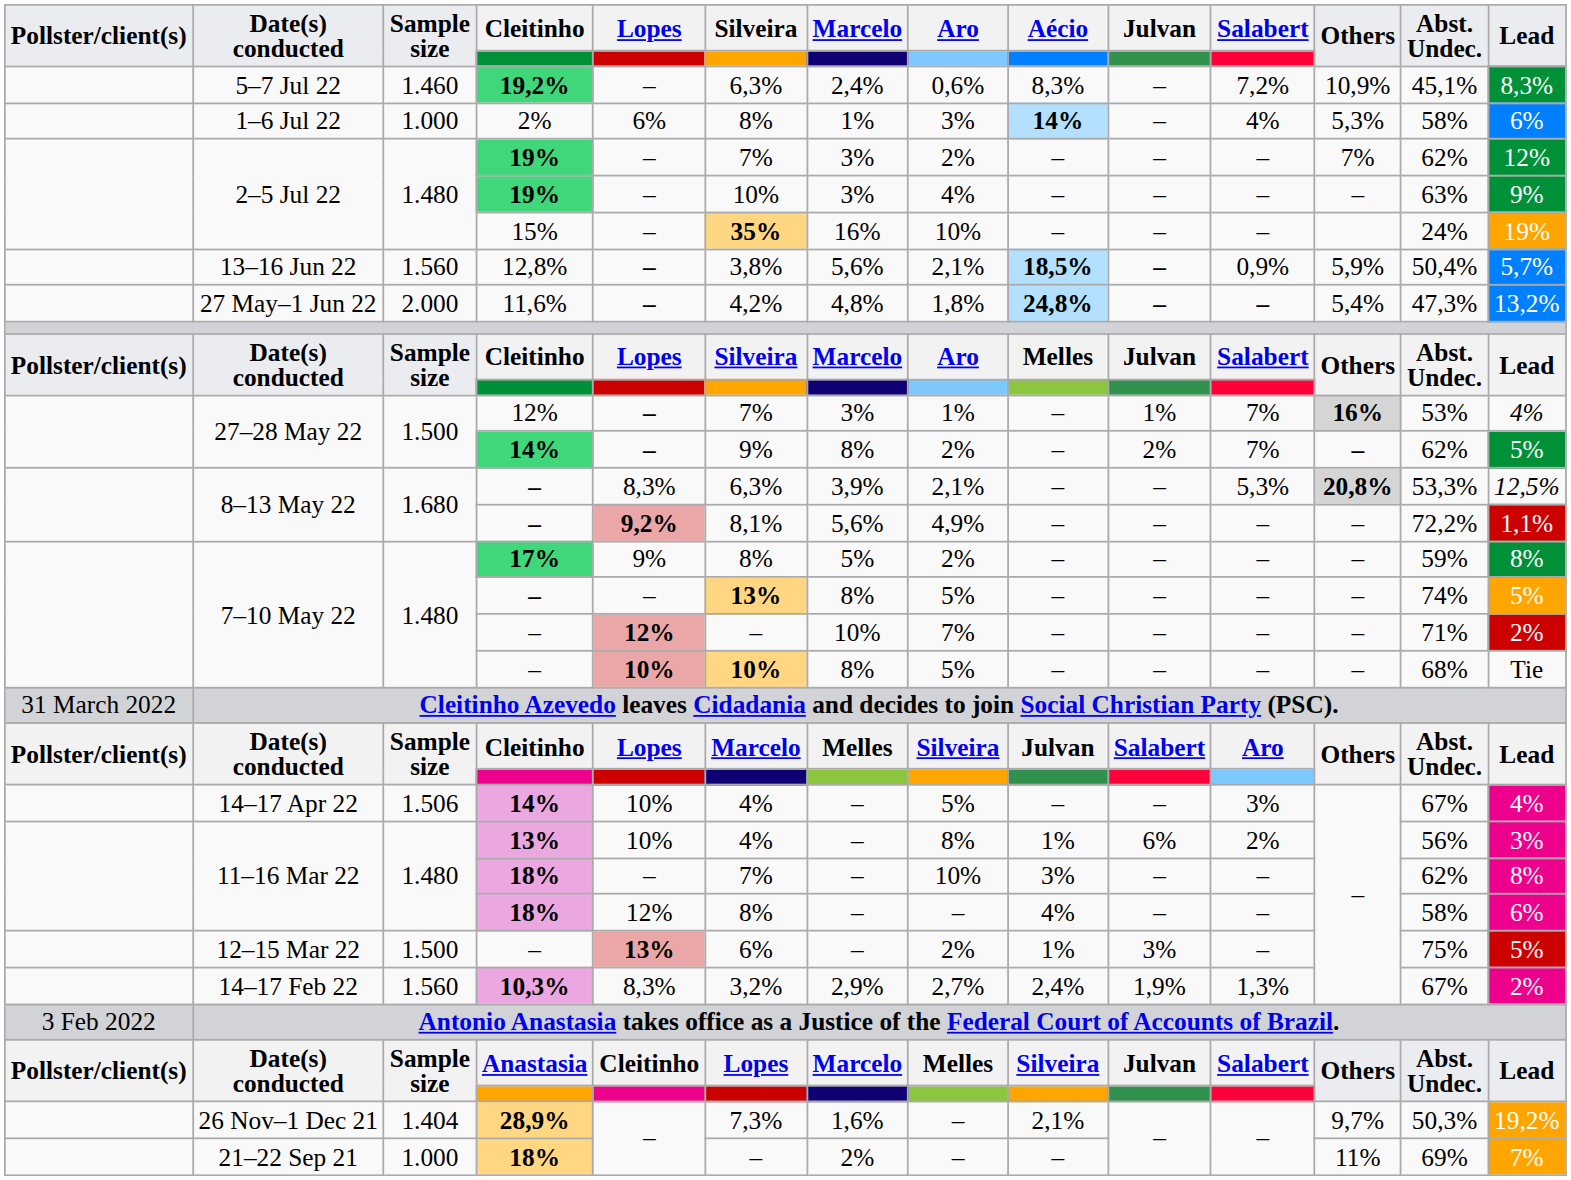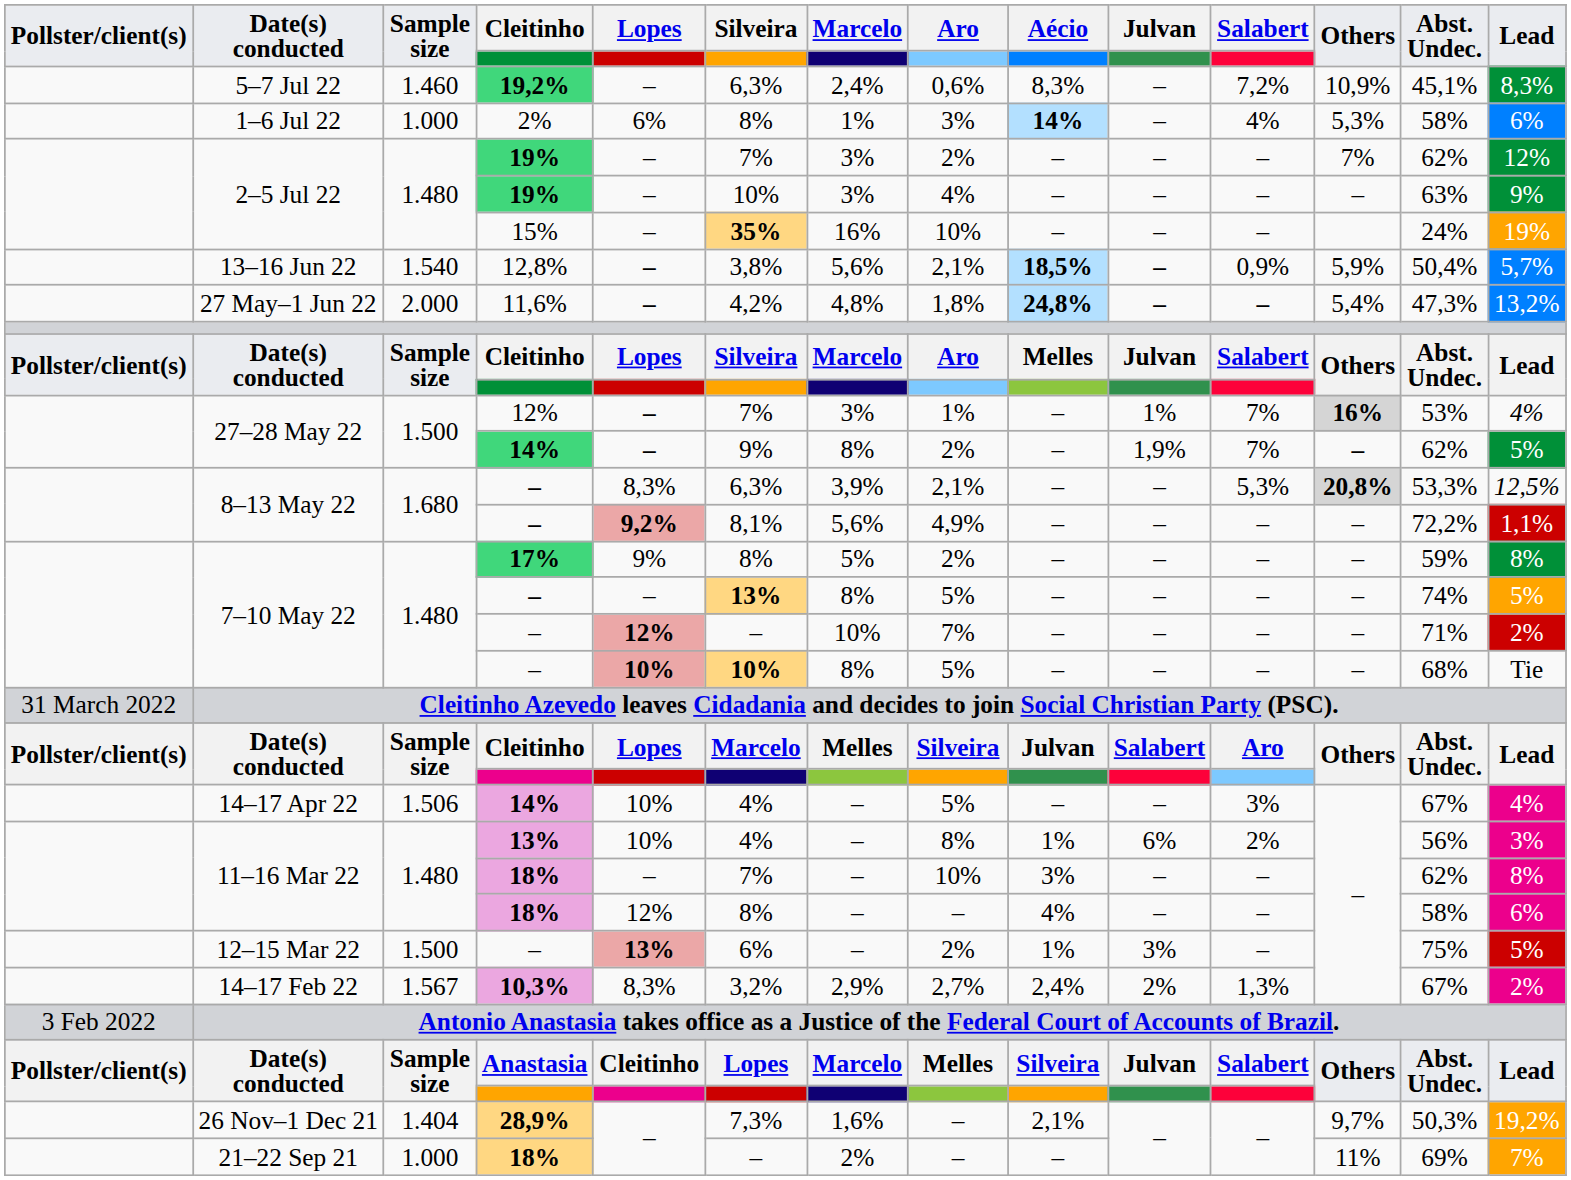12,8% | Sample size: 1.560 -> 1.540
27–28 May 22 / 14% | Julvan: 2% -> 1,9%
10,3% | Sample size: 1.560 -> 1.567
10,3% | Julvan: 1,9% -> 2%
